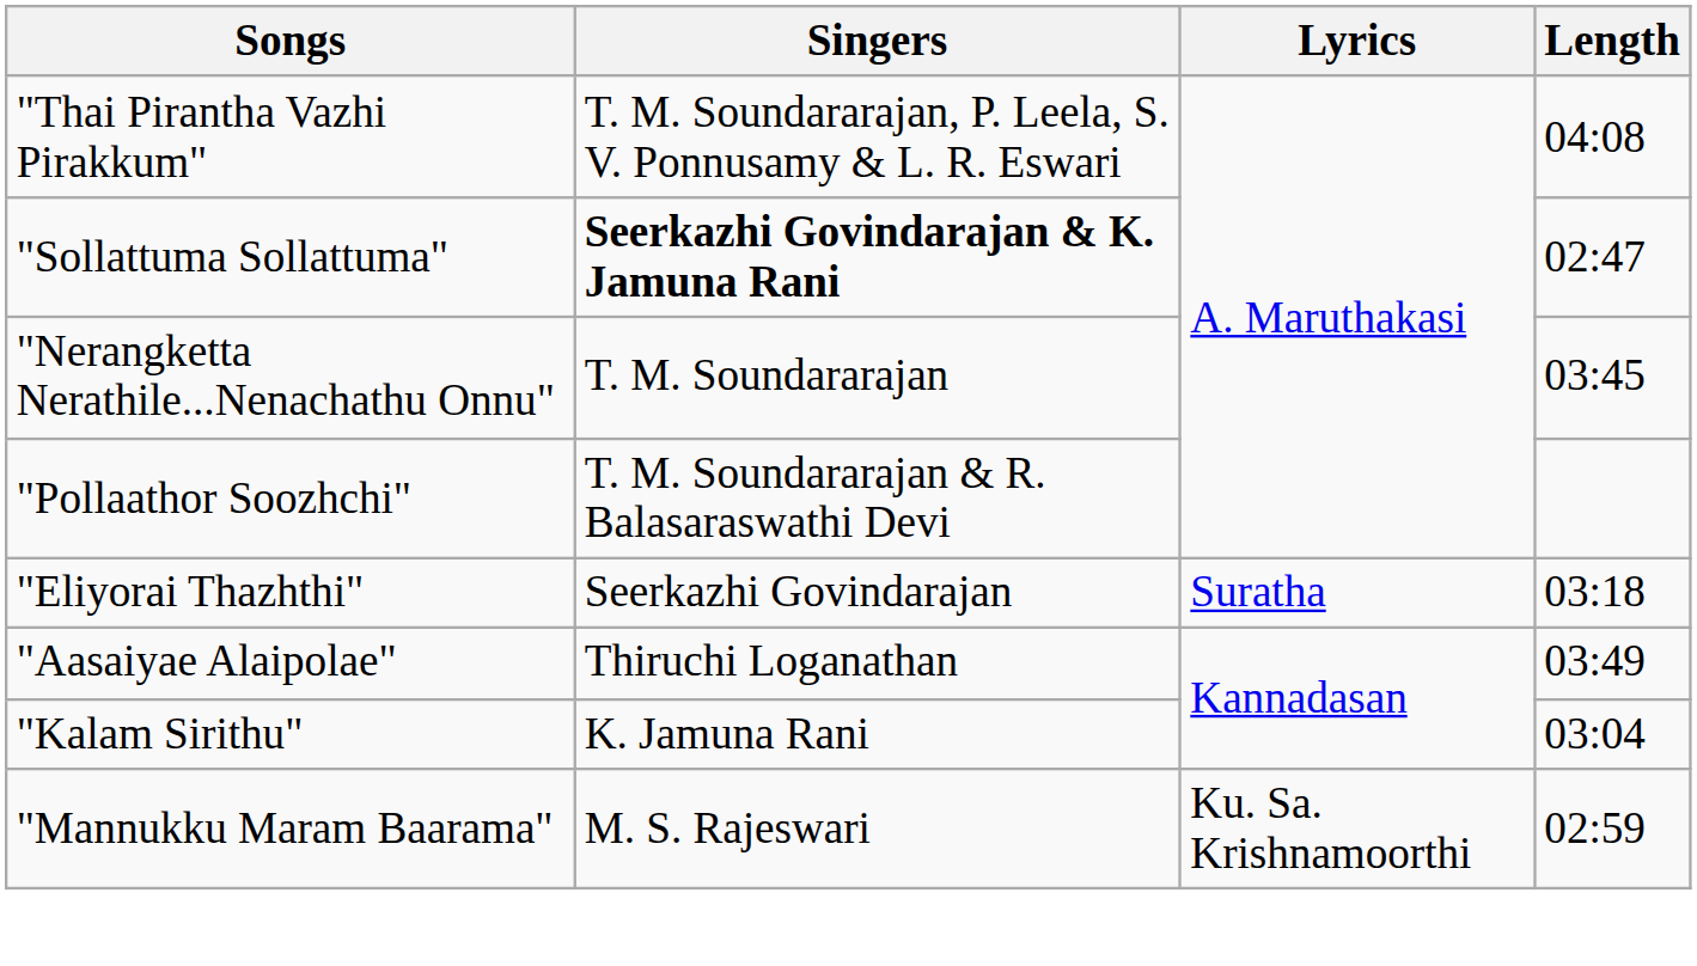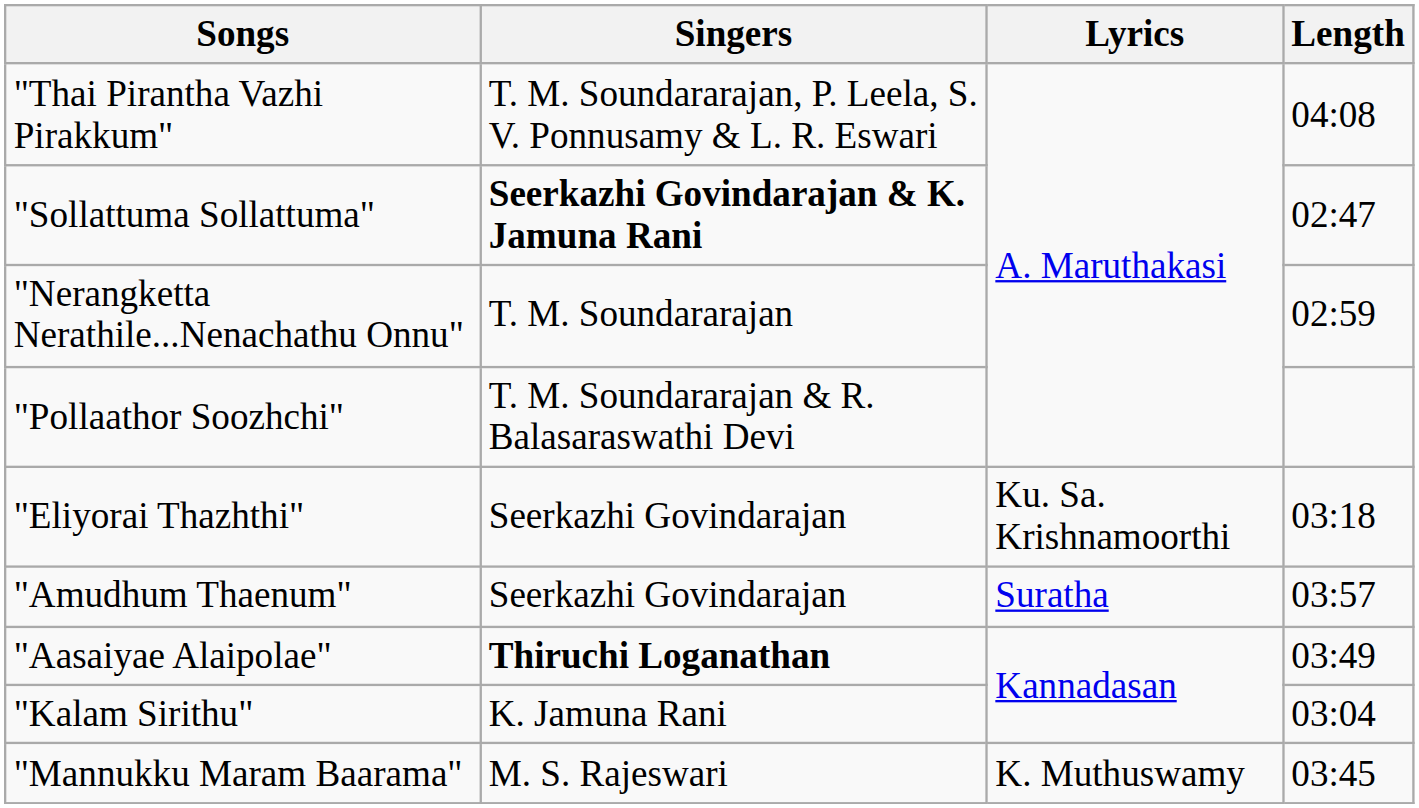"Nerangketta Nerathile...Nenachathu Onnu" | Length: 03:45 -> 02:59
"Eliyorai Thazhthi" | Lyrics: Suratha -> Ku. Sa. Krishnamoorthi
+ row: "Amudhum Thaenum" | Seerkazhi Govindarajan | Suratha | 03:57
"Aasaiyae Alaipolae" | Singers: normal -> bold
"Mannukku Maram Baarama" | Lyrics: Ku. Sa. Krishnamoorthi -> K. Muthuswamy
"Mannukku Maram Baarama" | Length: 02:59 -> 03:45
